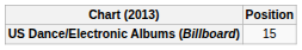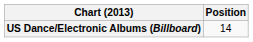US Dance/Electronic Albums (Billboard) | Position: 15 -> 14
